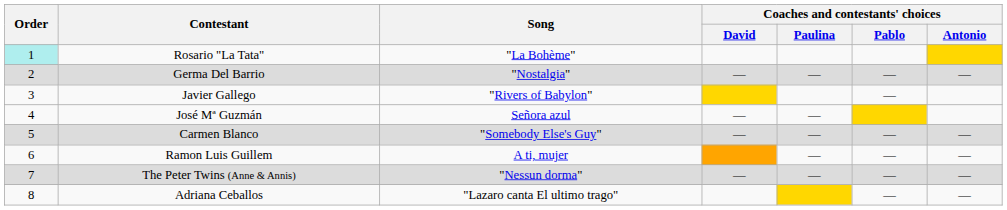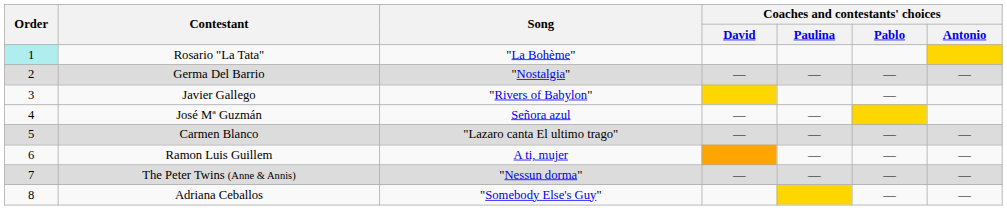Carmen Blanco | Song: "Somebody Else's Guy" -> "Lazaro canta El ultimo trago"
Adriana Ceballos | Song: "Lazaro canta El ultimo trago" -> "Somebody Else's Guy"
